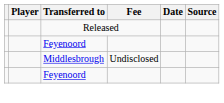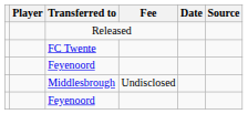+ row: FC Twente
